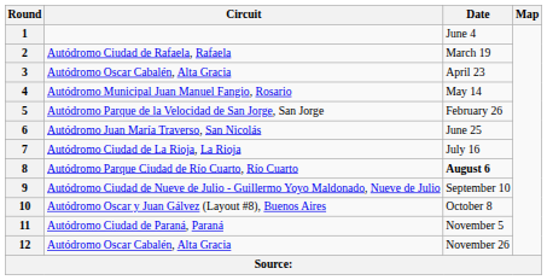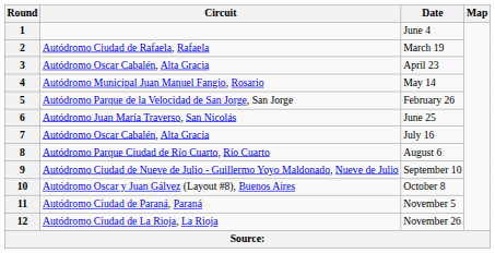7 | Circuit: Autódromo Ciudad de La Rioja, La Rioja -> Autódromo Oscar Cabalén, Alta Gracia
8 | Date: bold -> normal
12 | Circuit: Autódromo Oscar Cabalén, Alta Gracia -> Autódromo Ciudad de La Rioja, La Rioja
